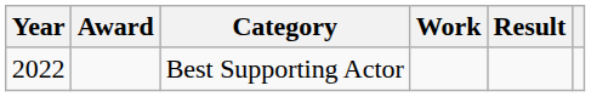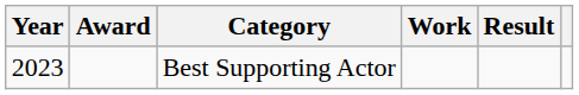Best Supporting Actor | Year: 2022 -> 2023
